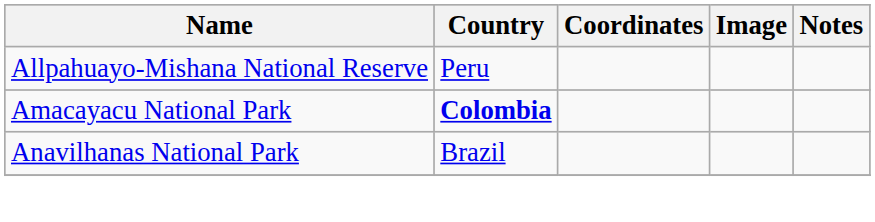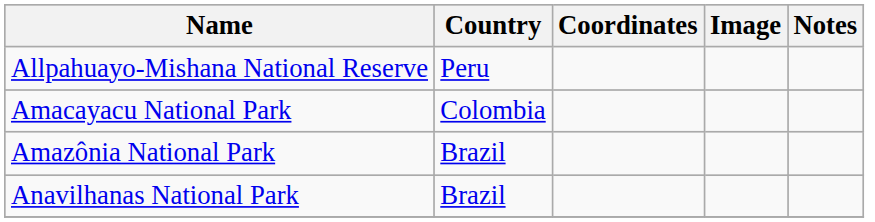Amacayacu National Park | Country: bold -> normal
+ row: Amazônia National Park | Brazil
